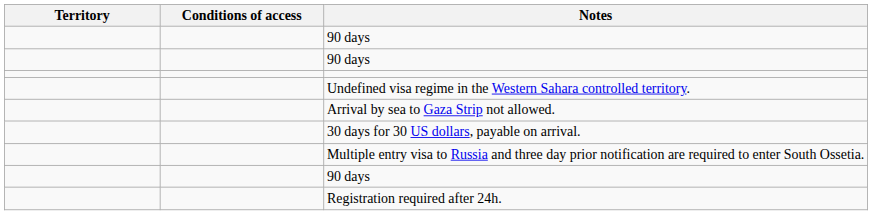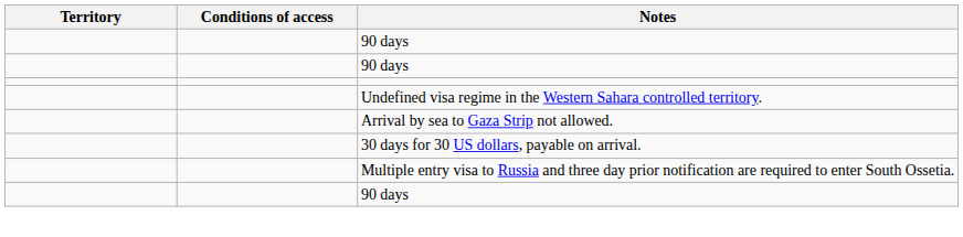- row: Registration required after 24h.
